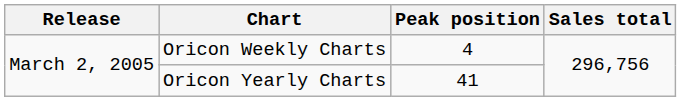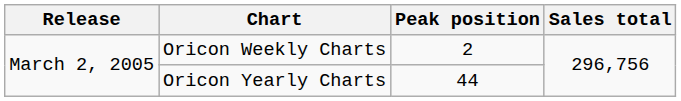Oricon Weekly Charts | Peak position: 4 -> 2
Oricon Yearly Charts | Peak position: 41 -> 44
